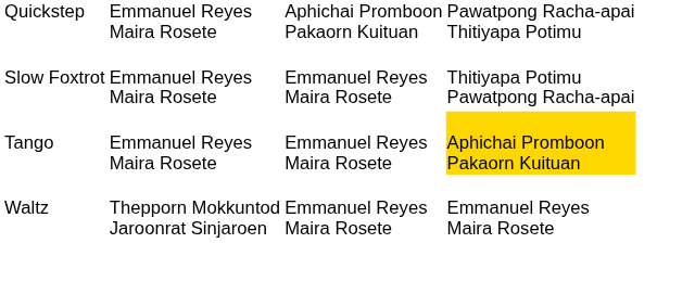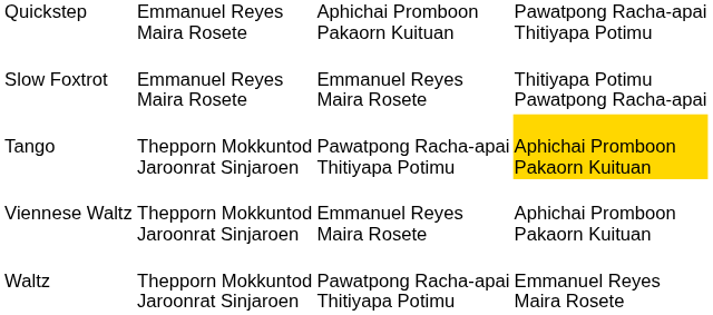Tango | column 2: Emmanuel Reyes Maira Rosete -> Thepporn Mokkuntod Jaroonrat Sinjaroen
Tango | column 3: Emmanuel Reyes Maira Rosete -> Pawatpong Racha-apai Thitiyapa Potimu
+ row: Viennese Waltz | Thepporn Mokkuntod Jaroonrat Sinjaroen | Emmanuel Reyes Maira Rosete | Aphichai Promboon Pakaorn Kuituan
Waltz | column 3: Emmanuel Reyes Maira Rosete -> Pawatpong Racha-apai Thitiyapa Potimu
